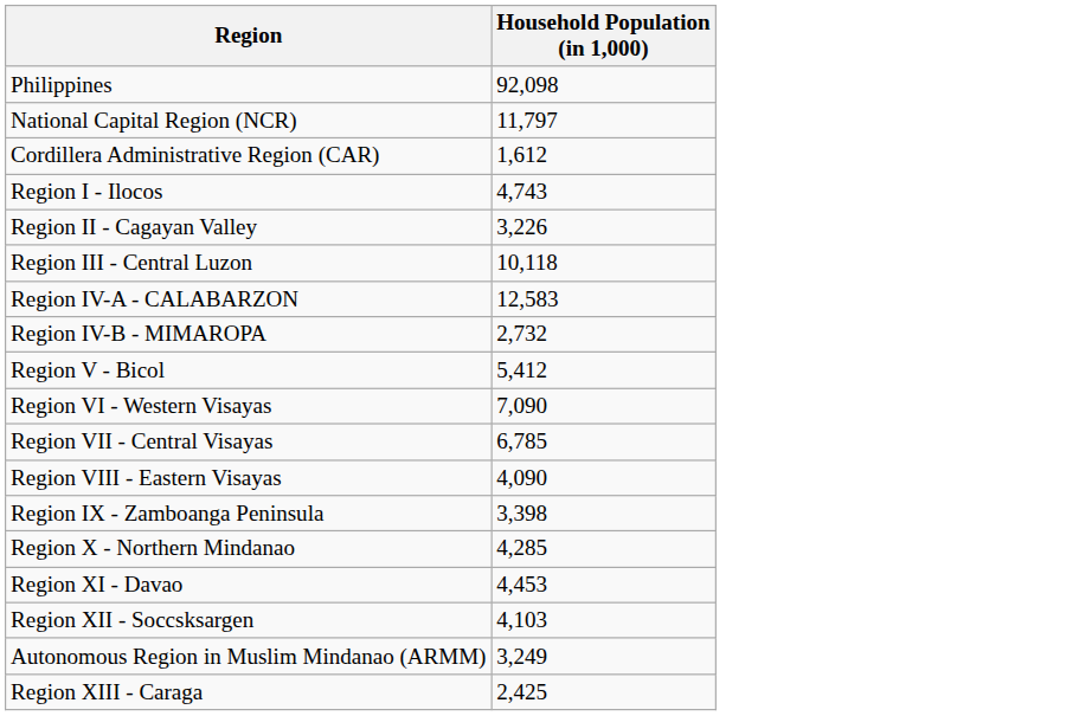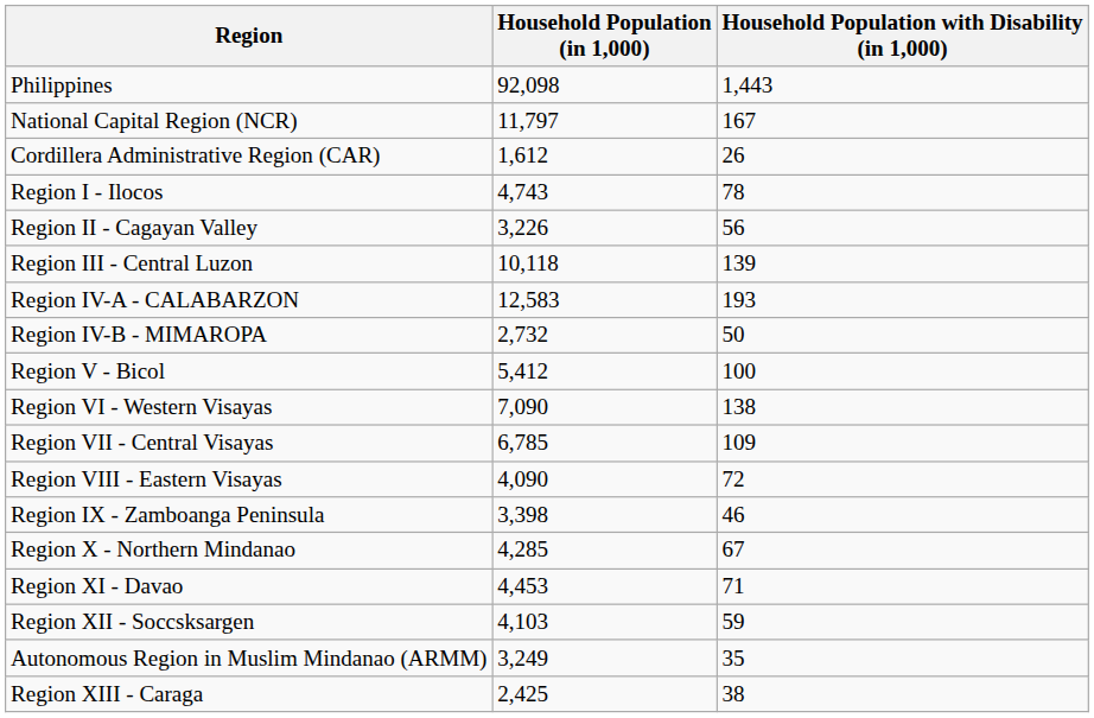+ column: Household Population with Disability (in 1,000) | 1,443 | 167 | 26 | 78 | 56 | 139 | 193 | 50 | 100 | 138 | 109 | 72 | 46 | 67 | 71 | 59 | 35 | 38
